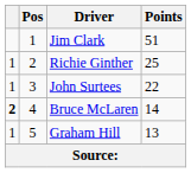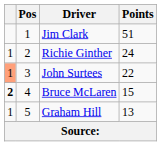Richie Ginther | Points: 25 -> 24
John Surtees | column 1: no background -> lightsalmon background
Bruce McLaren | Points: 14 -> 15
